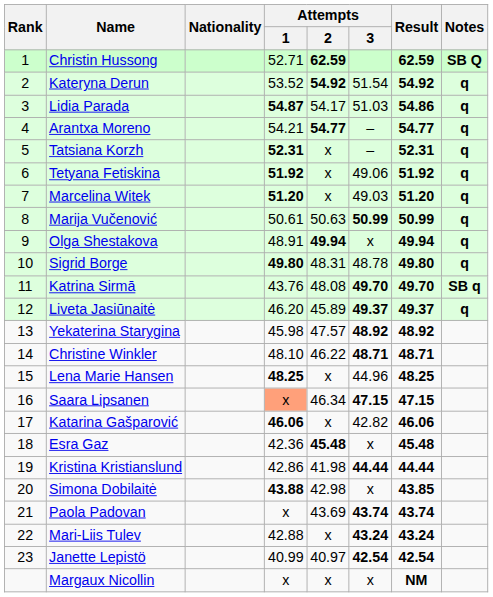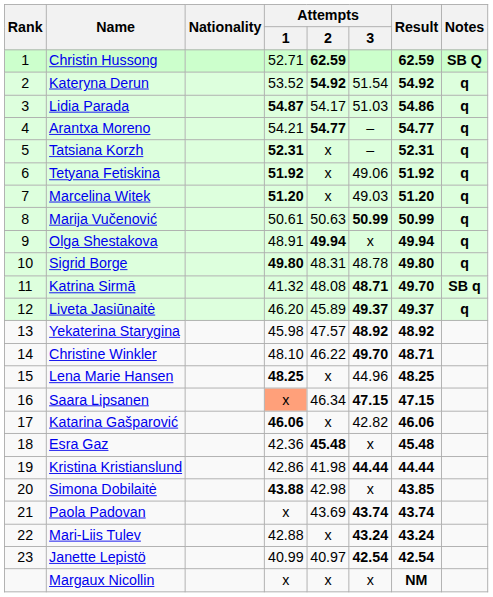Katrina Sirmā | Attempts / 1: 43.76 -> 41.32
Katrina Sirmā | Attempts / 3: 49.70 -> 48.71
Christine Winkler | Attempts / 3: 48.71 -> 49.70
